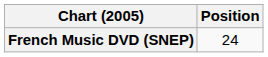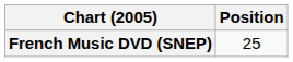French Music DVD (SNEP) | Position: 24 -> 25
